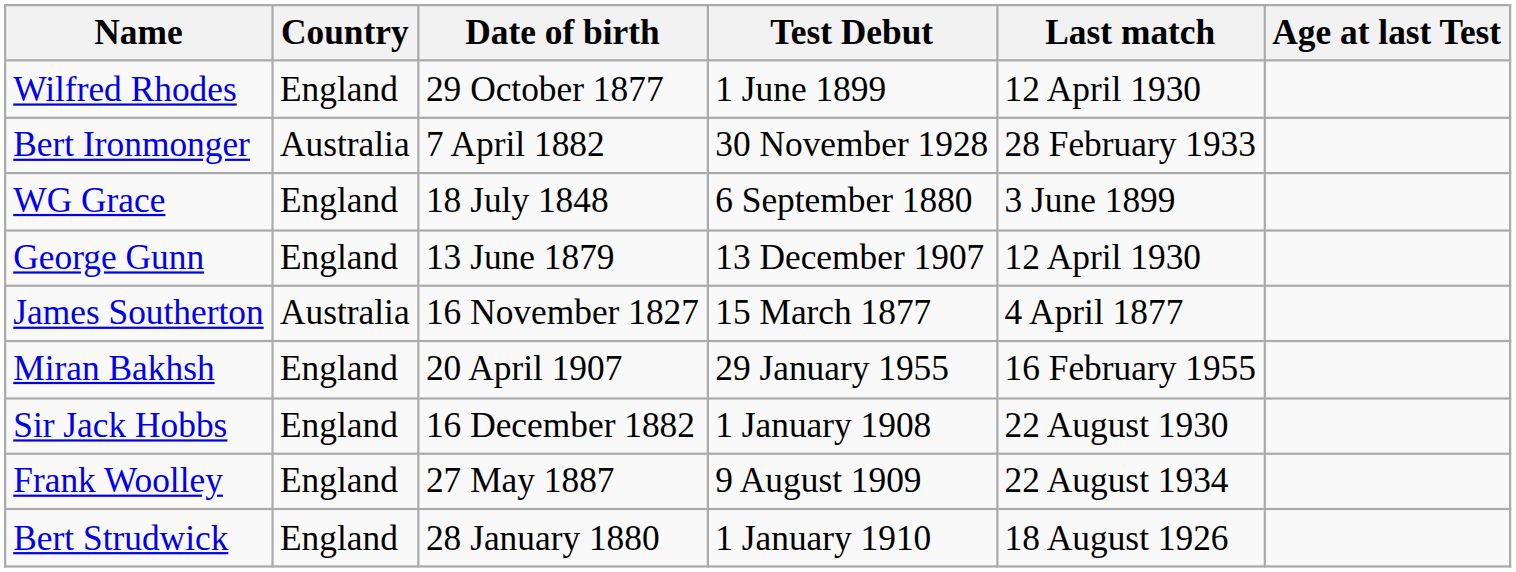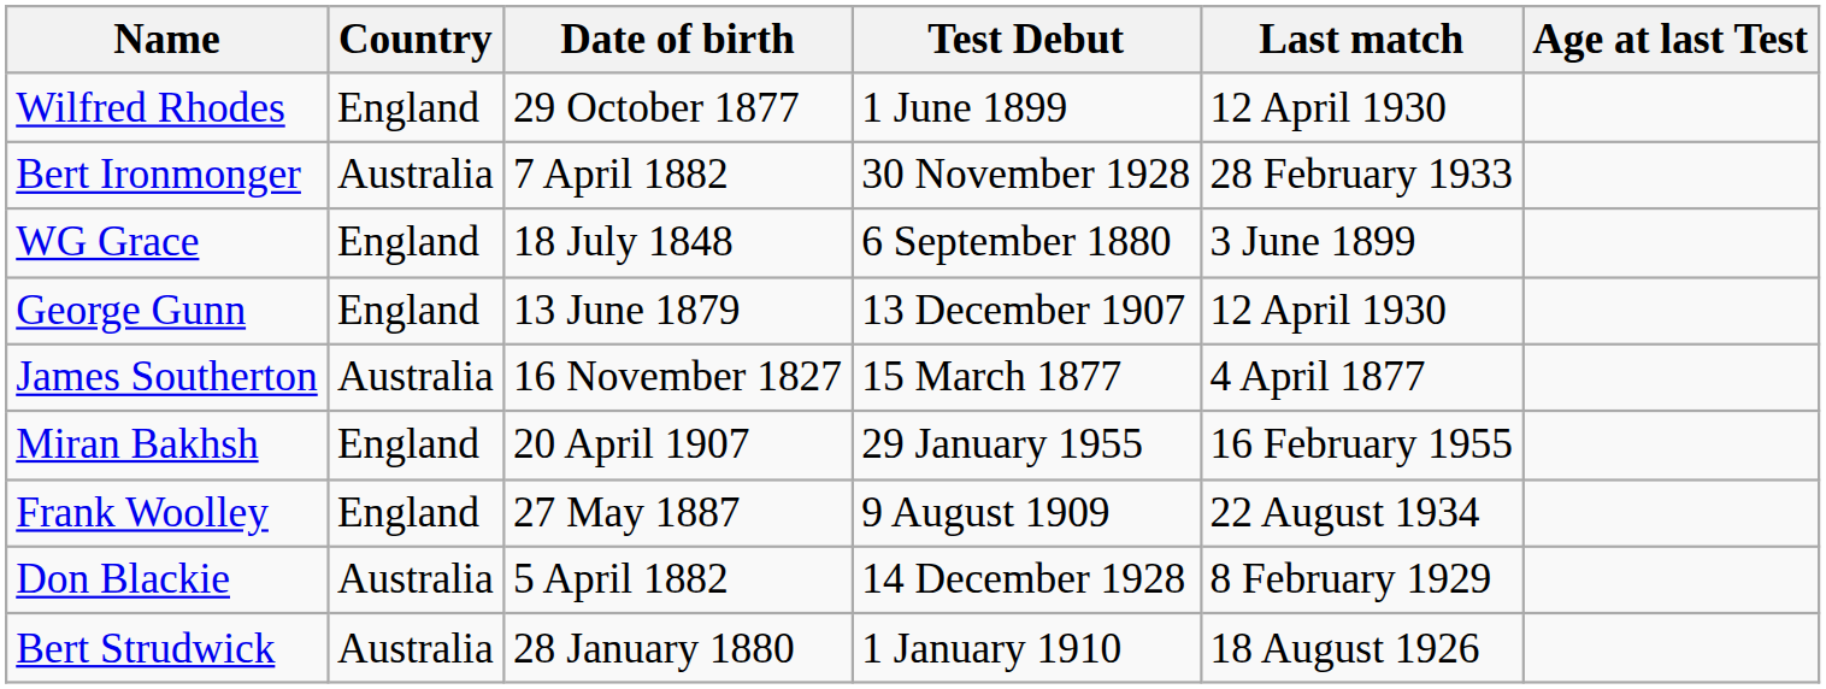- row: Sir Jack Hobbs | England | 16 December 1882 | 1 January 1908 | 22 August 1930
+ row: Don Blackie | Australia | 5 April 1882 | 14 December 1928 | 8 February 1929
Bert Strudwick | Country: England -> Australia
